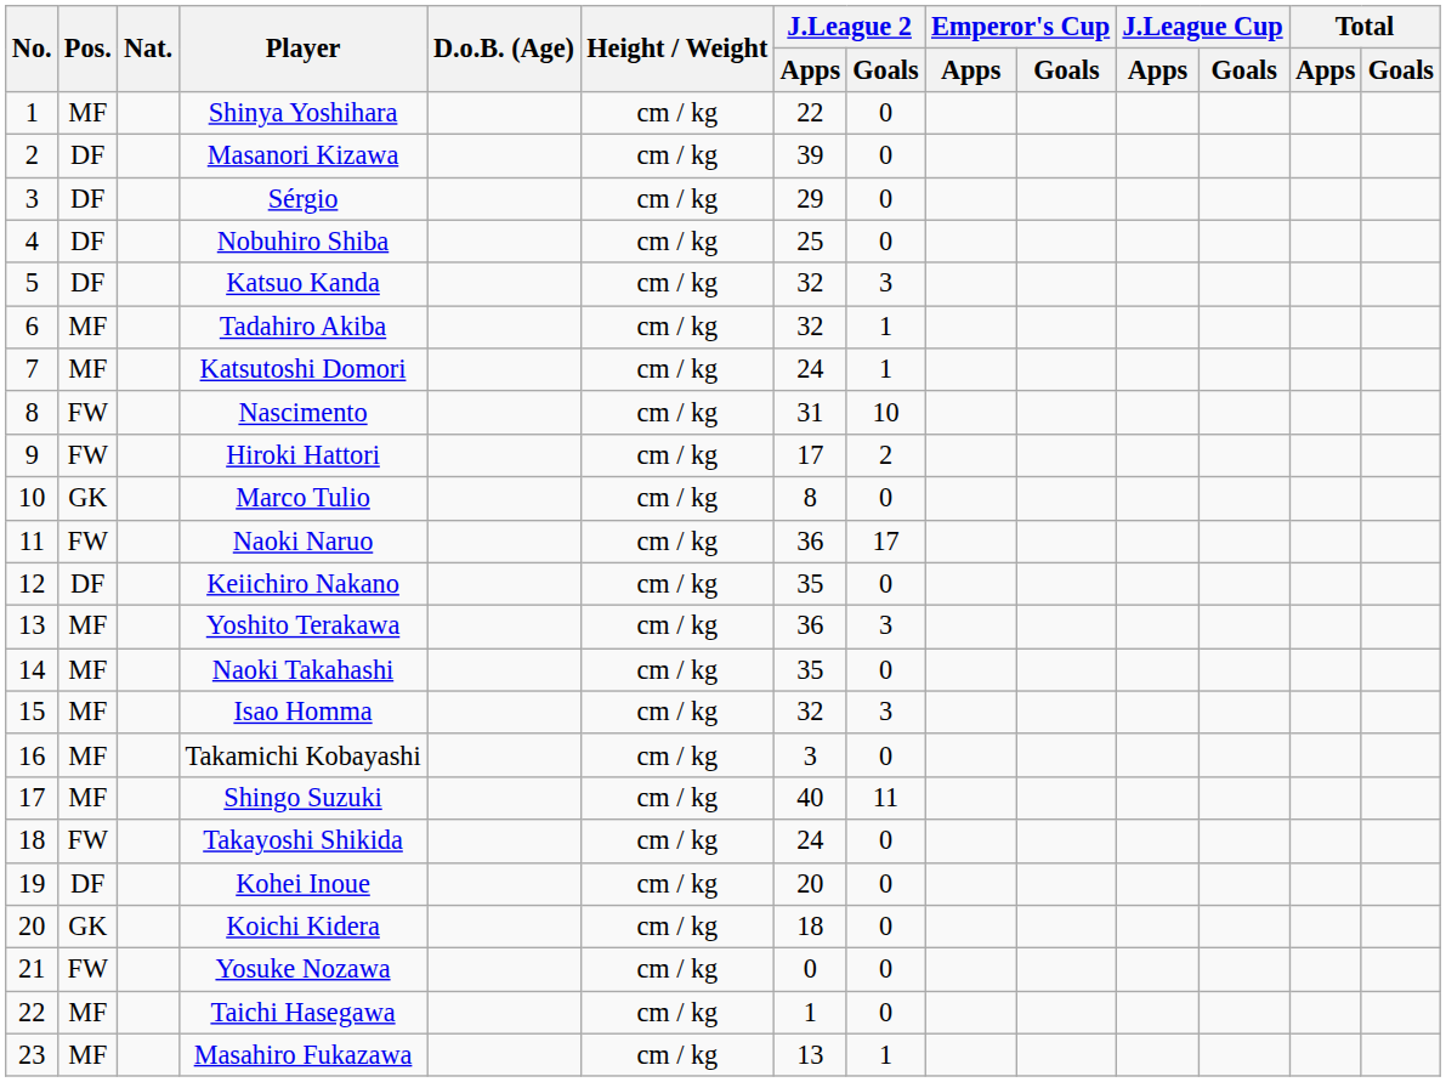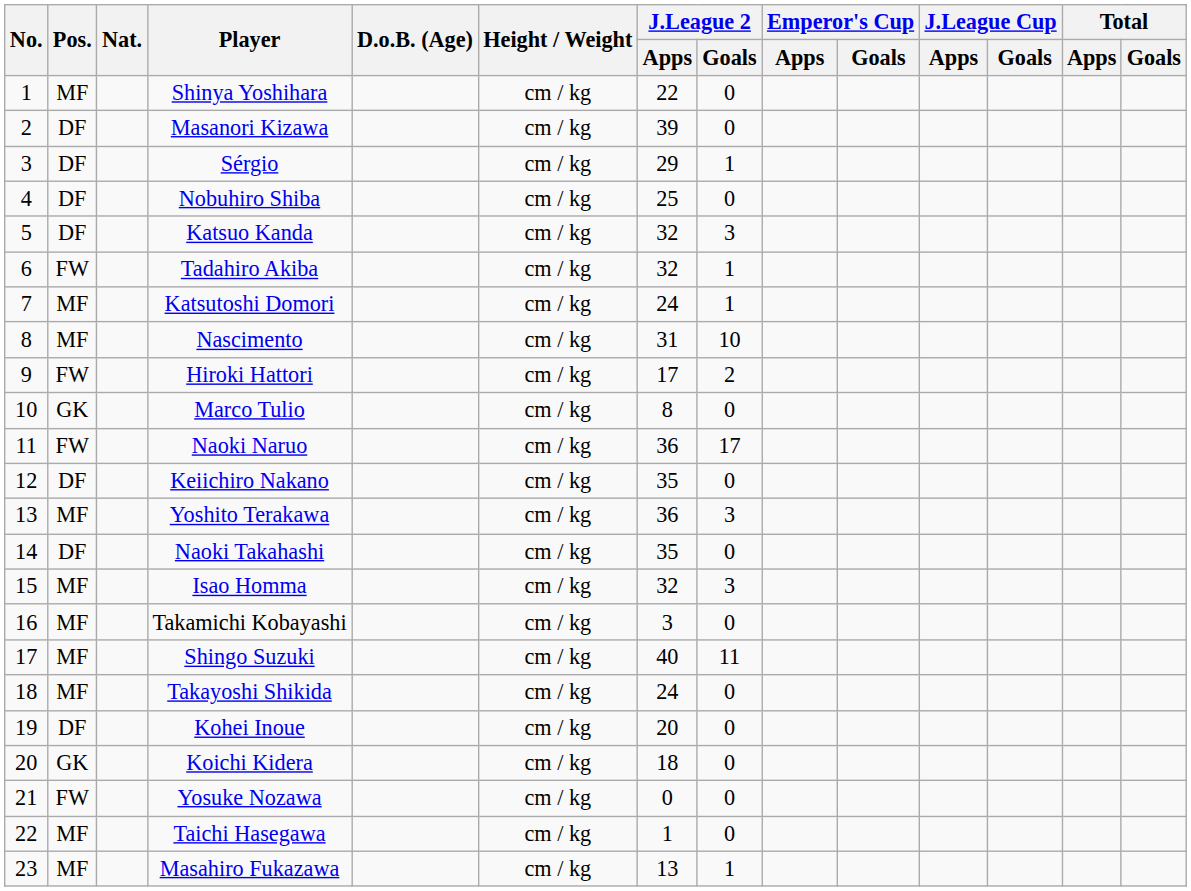Sérgio | J.League 2 / Goals: 0 -> 1
Tadahiro Akiba | Pos.: MF -> FW
Nascimento | Pos.: FW -> MF
Naoki Takahashi | Pos.: MF -> DF
Takayoshi Shikida | Pos.: FW -> MF
